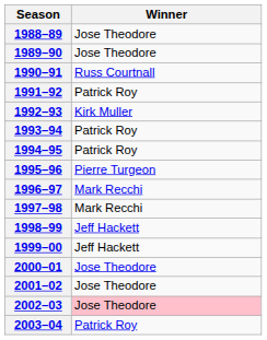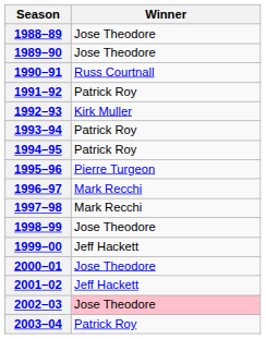1998–99 | Winner: Jeff Hackett -> Jose Theodore
2001–02 | Winner: Jose Theodore -> Jeff Hackett
